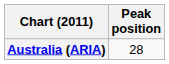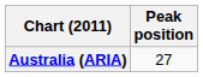Australia (ARIA) | Peak position: 28 -> 27
